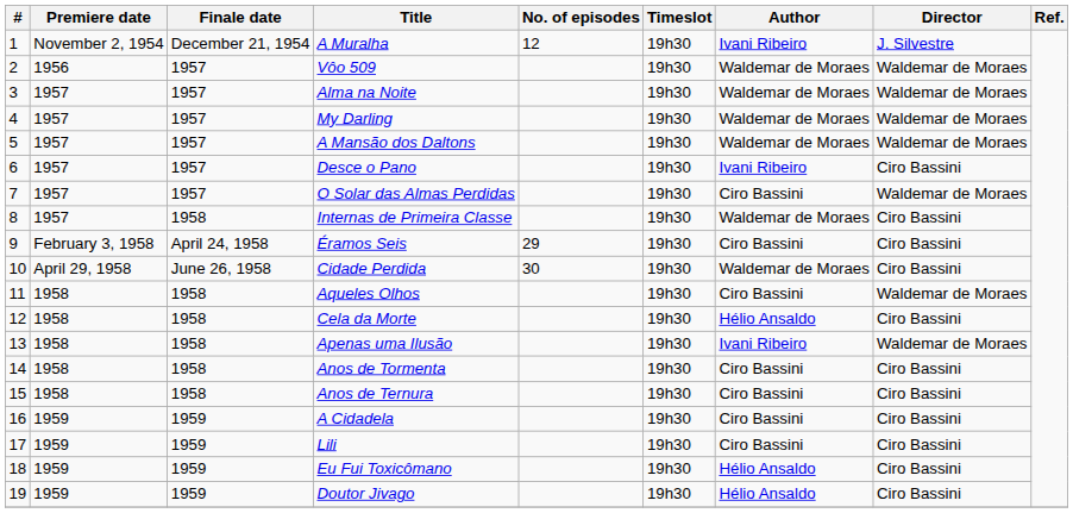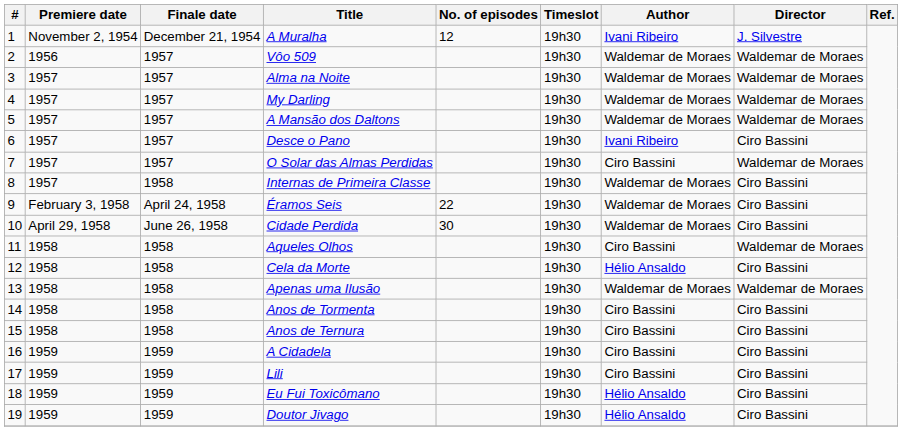Éramos Seis | No. of episodes: 29 -> 22
Éramos Seis | Author: Ciro Bassini -> Waldemar de Moraes
Apenas uma Ilusão | Author: Ivani Ribeiro -> Waldemar de Moraes
